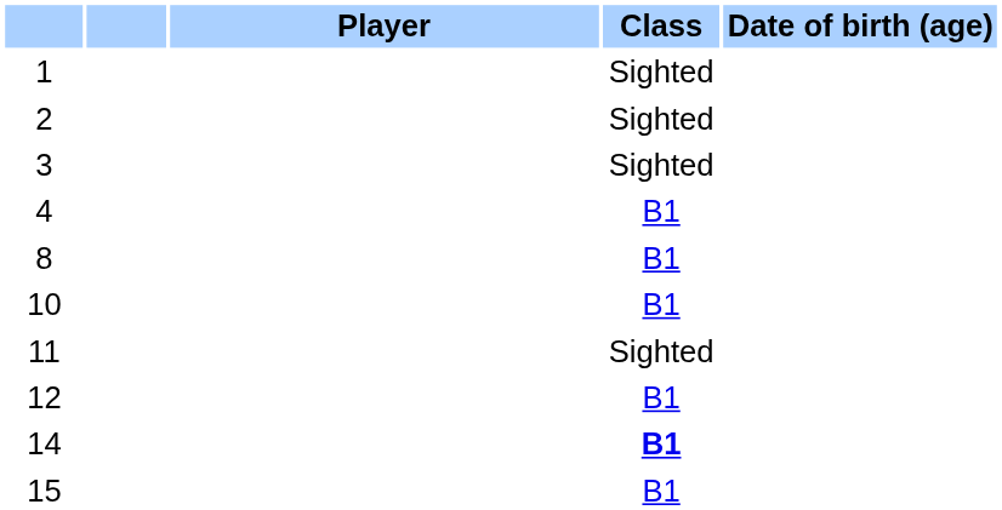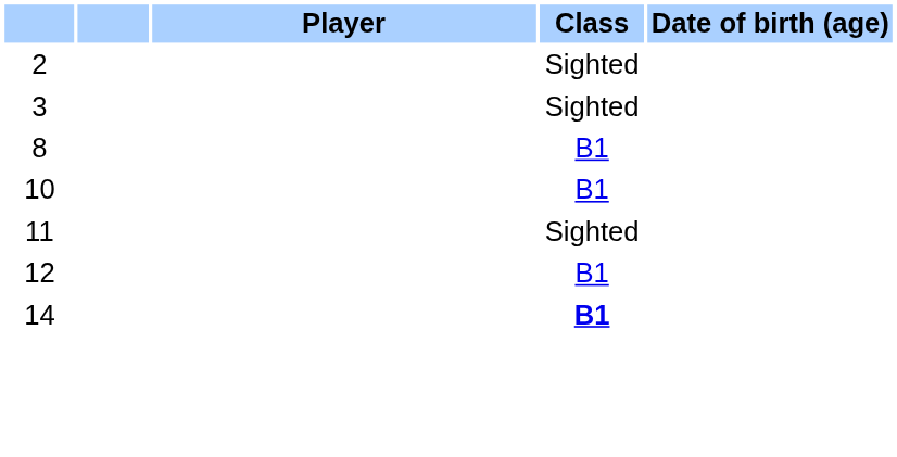- row: 1 | Sighted
- row: 4 | B1
- row: 15 | B1
